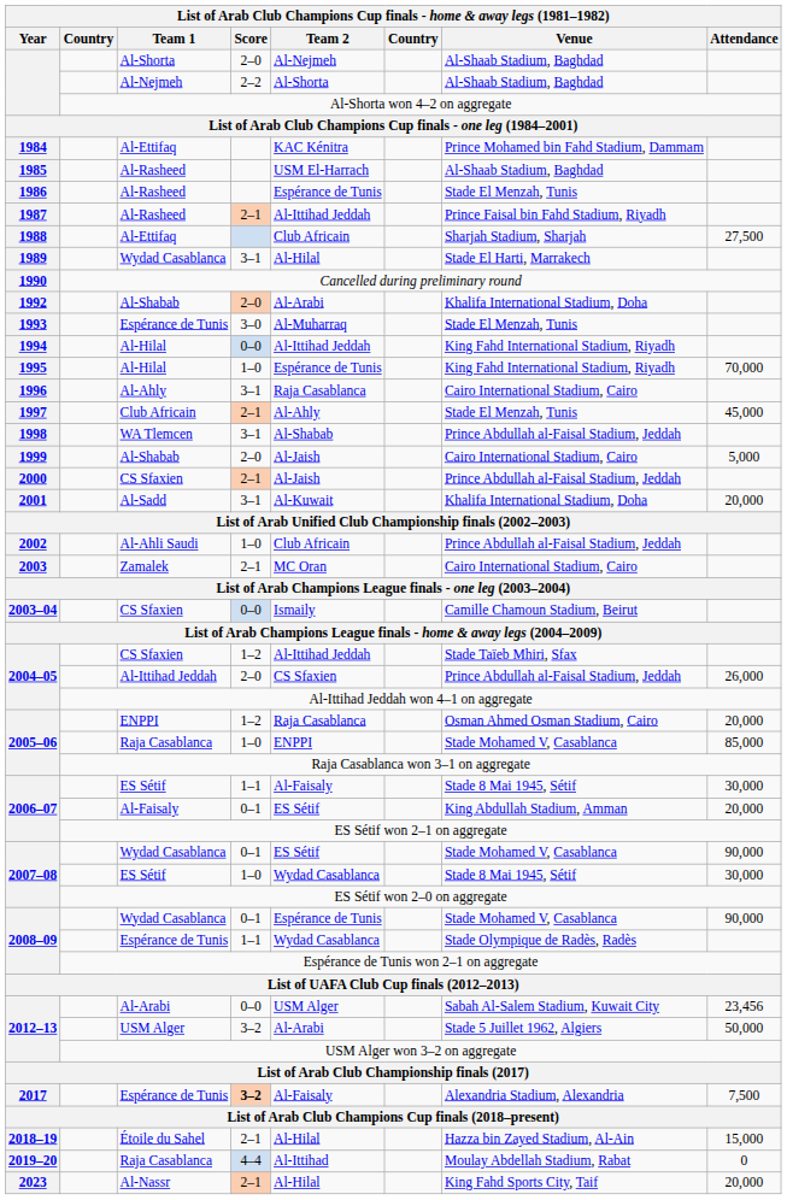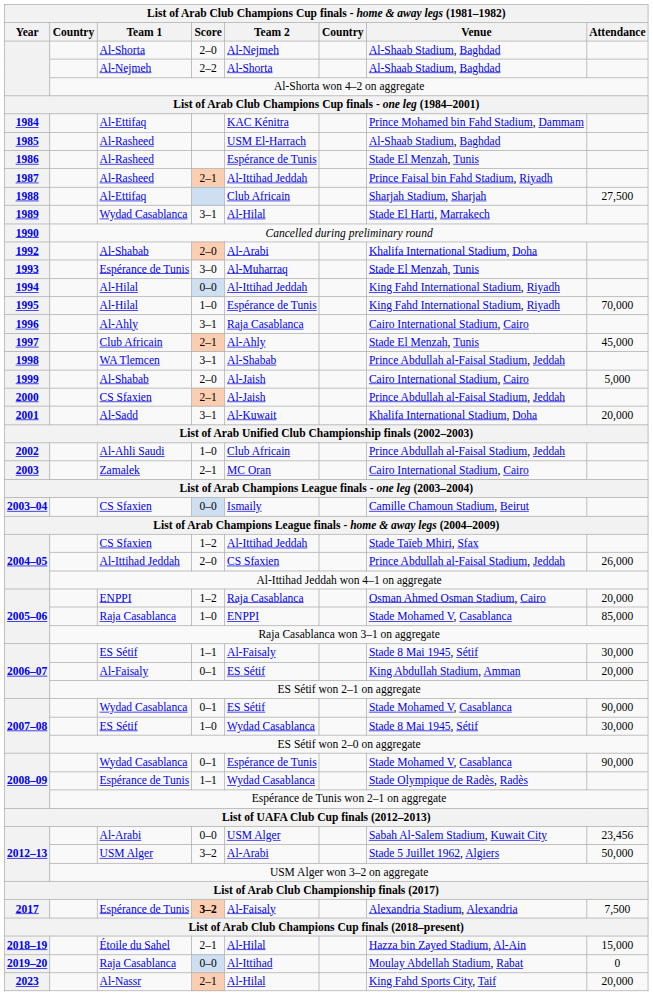2019–20 / Raja Casablanca | Score: 4–4 -> 0–0
